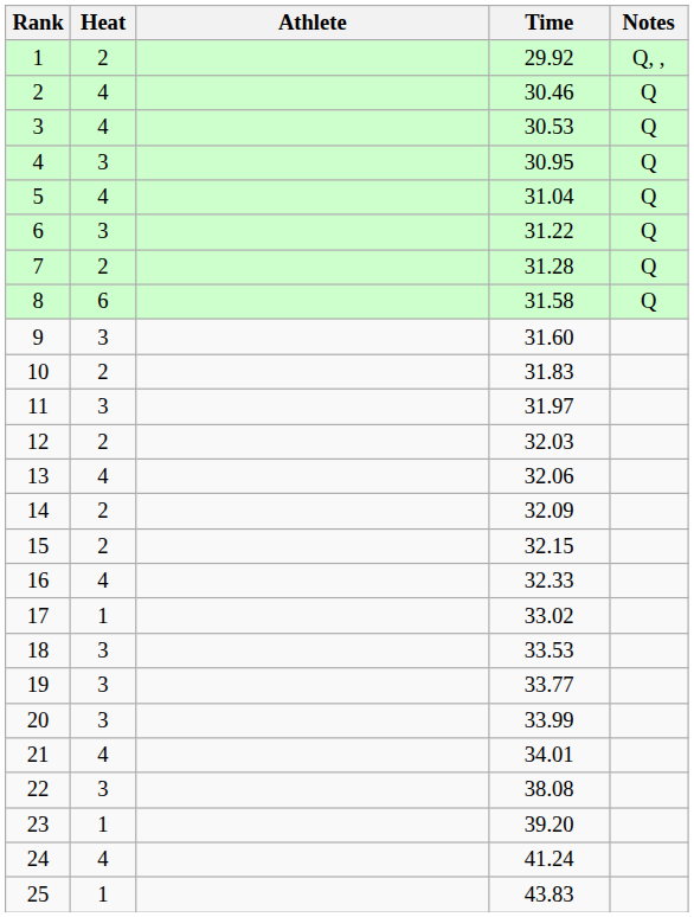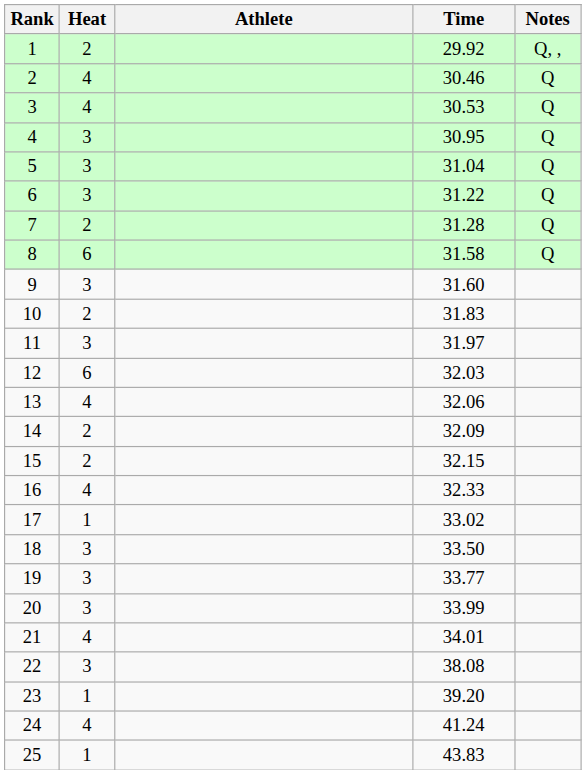5 | Heat: 4 -> 3
12 | Heat: 2 -> 6
18 | Time: 33.53 -> 33.50
